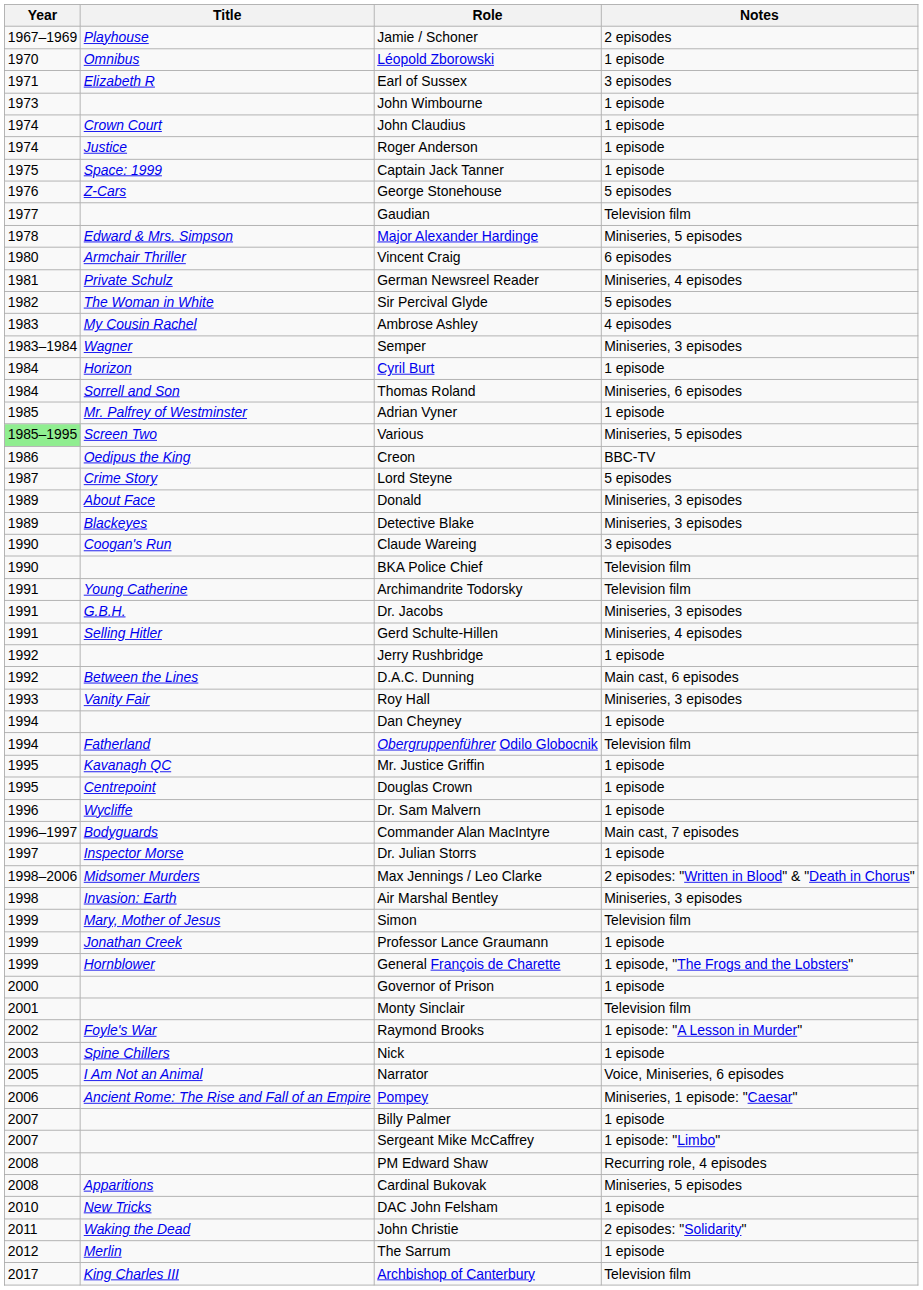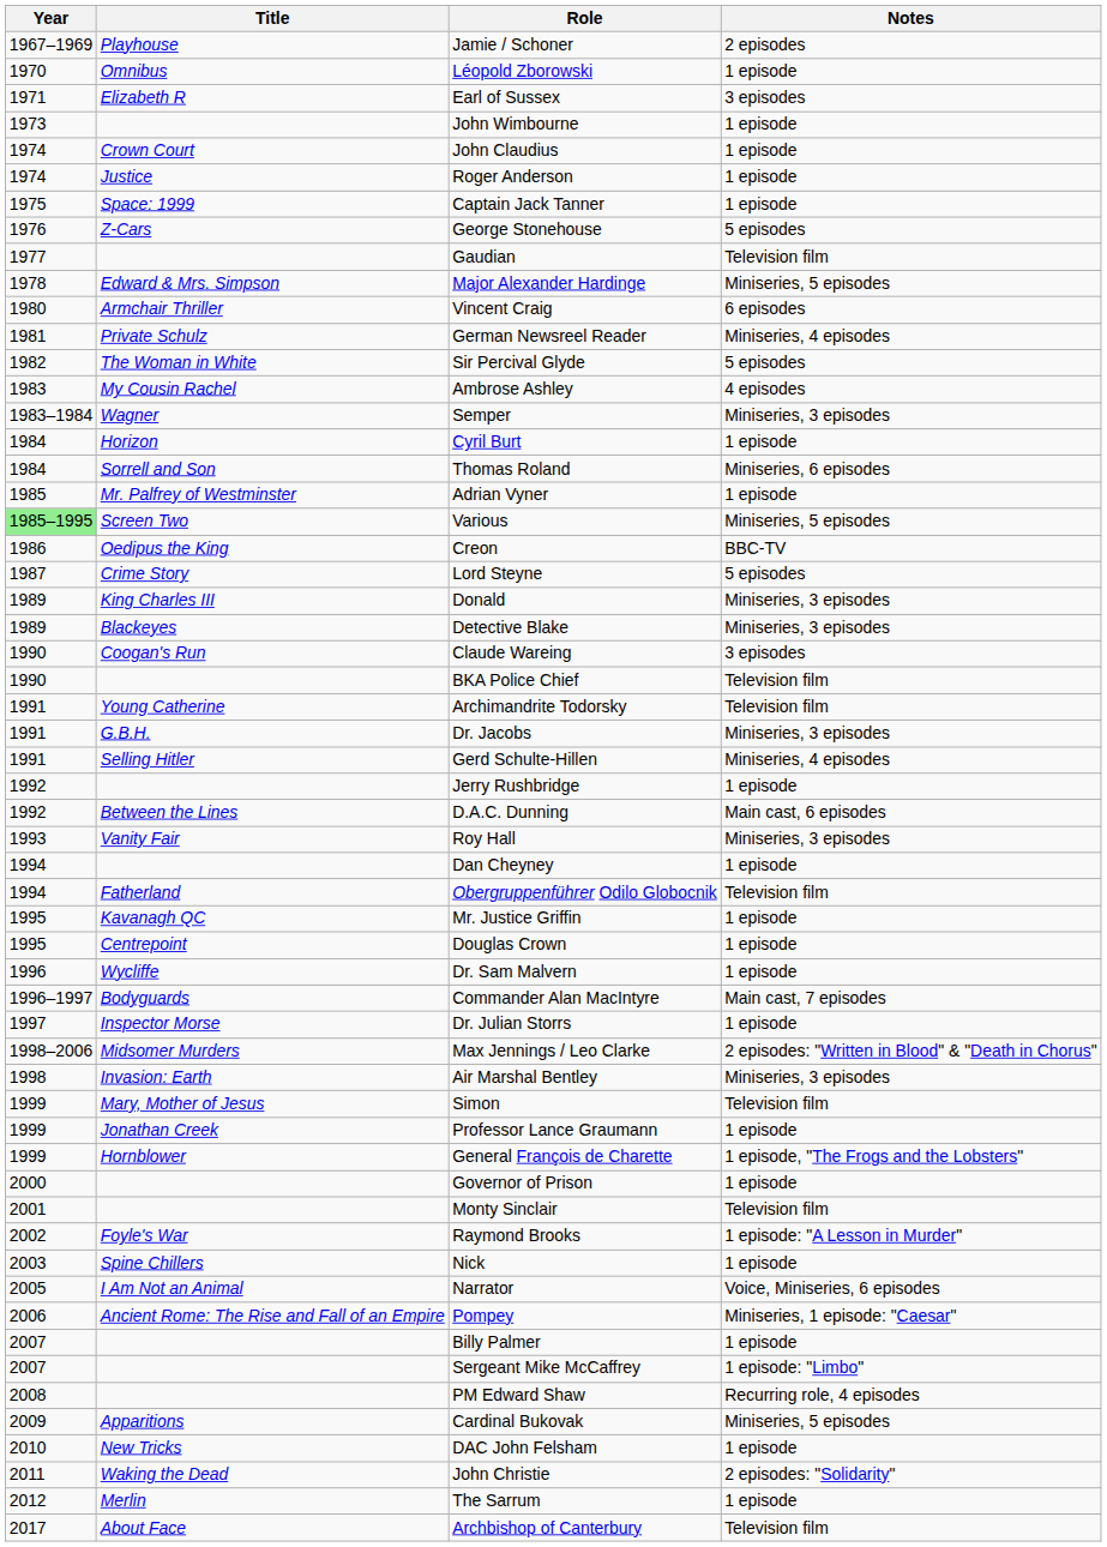Donald | Title: About Face -> King Charles III
Cardinal Bukovak | Year: 2008 -> 2009
Archbishop of Canterbury | Title: King Charles III -> About Face
